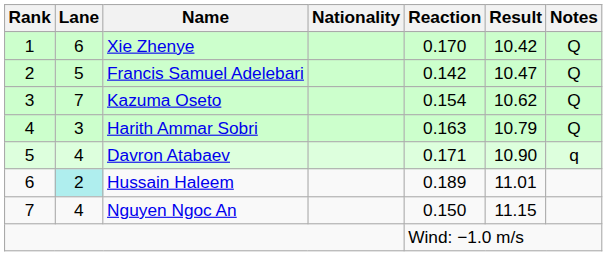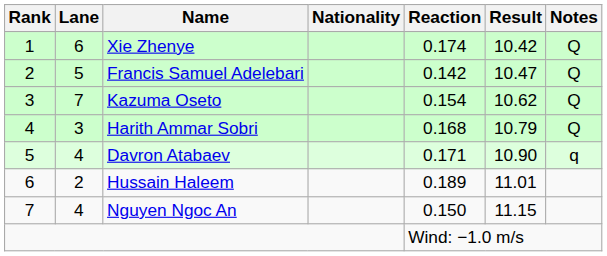Xie Zhenye | Reaction: 0.170 -> 0.174
Harith Ammar Sobri | Reaction: 0.163 -> 0.168
Hussain Haleem | Lane: paleturquoise background -> no background
